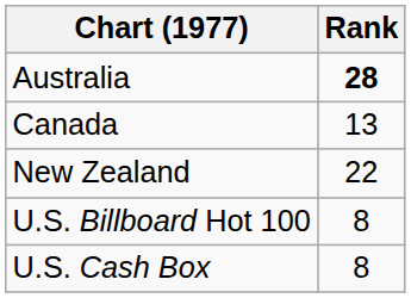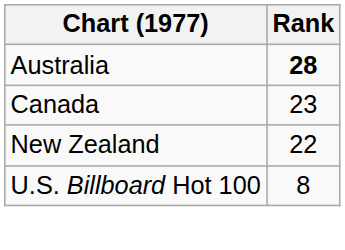Canada | Rank: 13 -> 23
- row: U.S. Cash Box | 8
